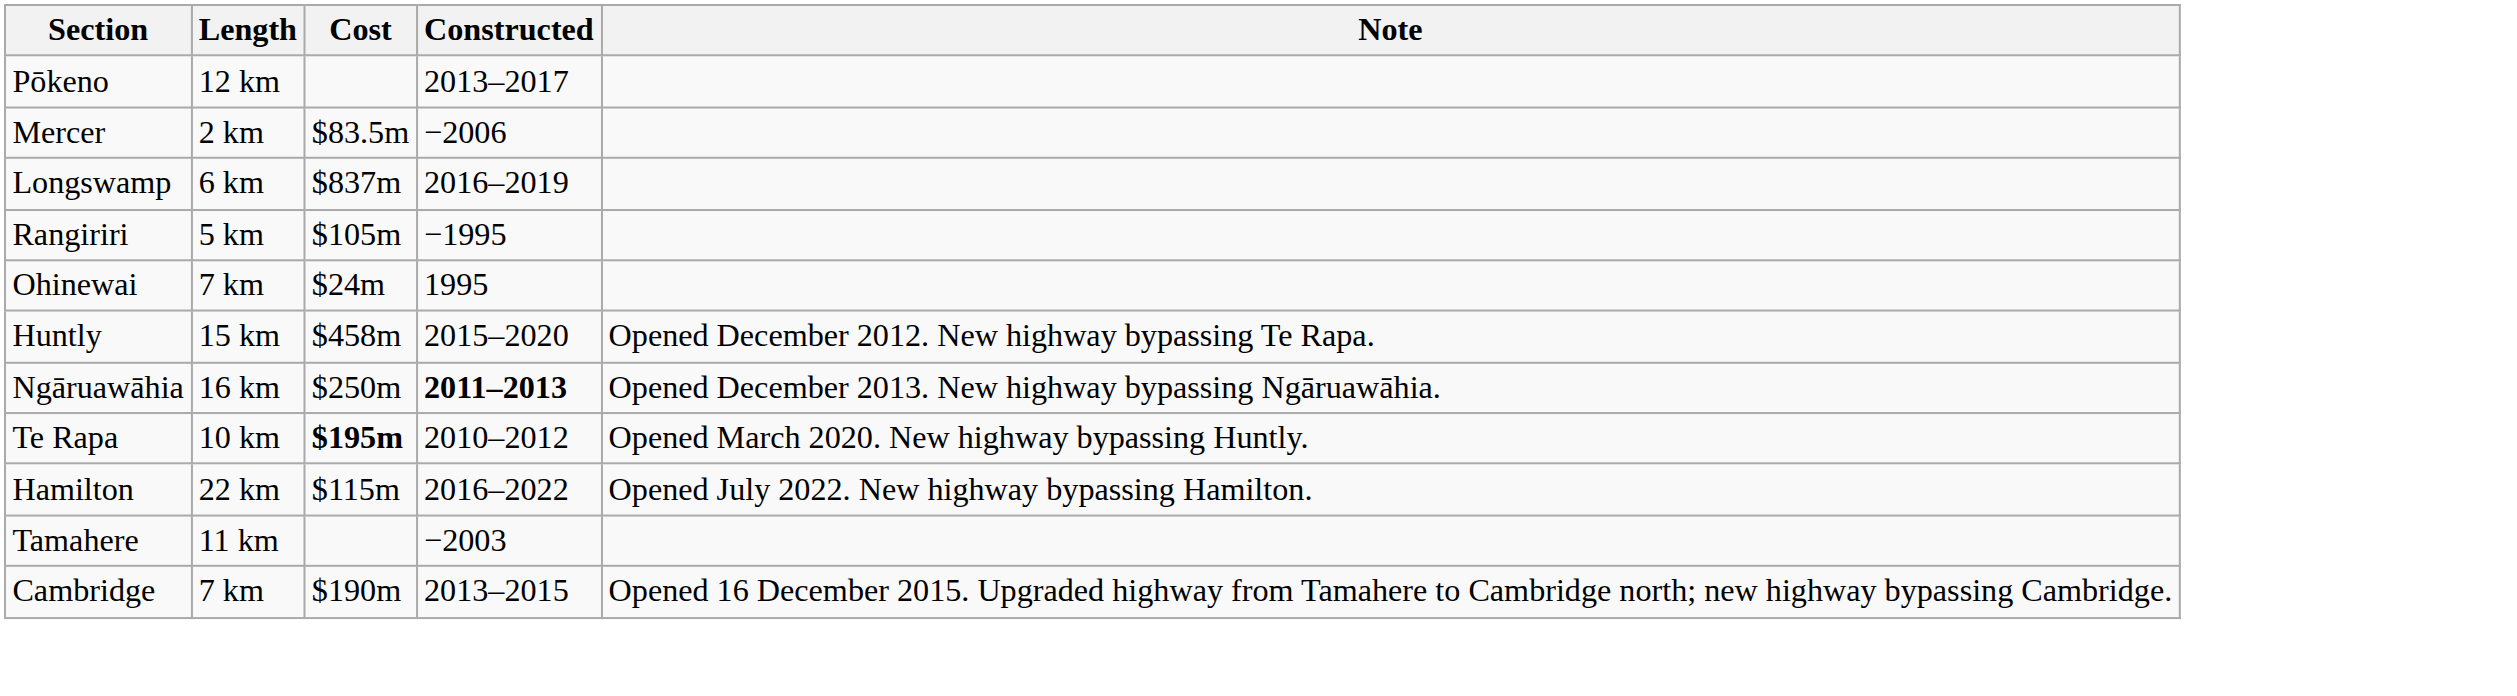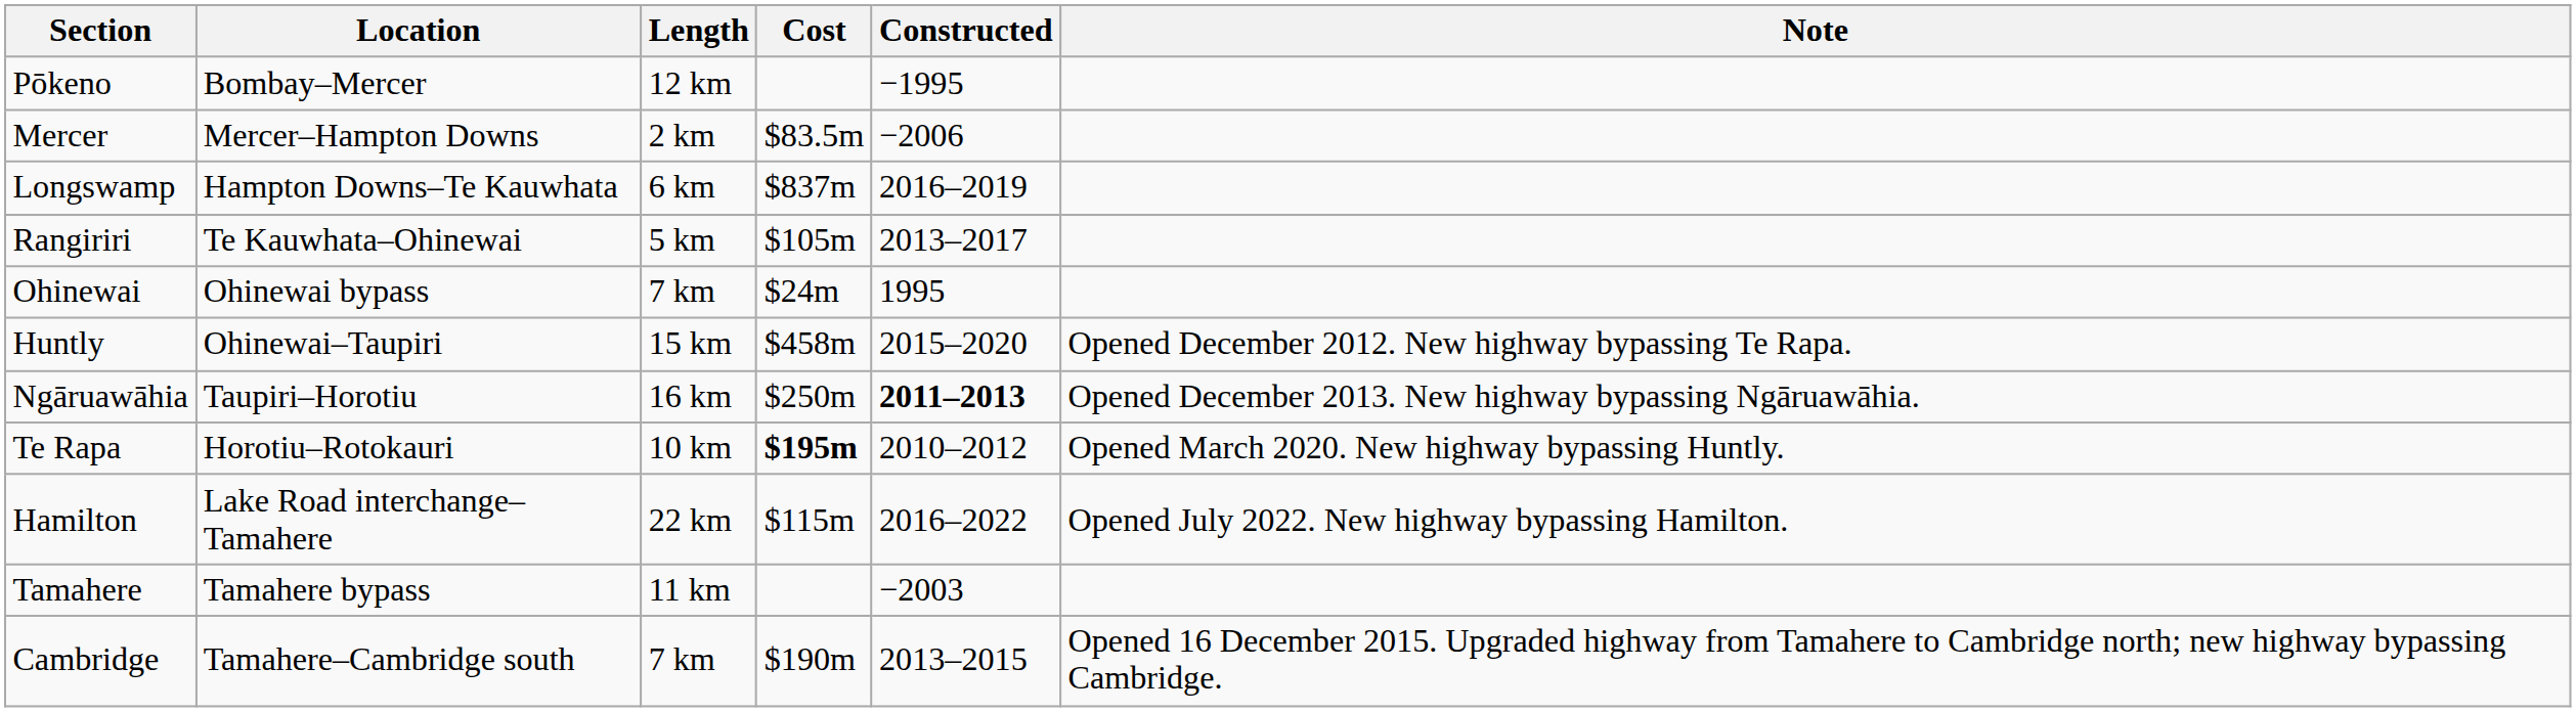+ column: Location | Bombay–Mercer | Mercer–Hampton Downs | Hampton Downs–Te Kauwhata | Te Kauwhata–Ohinewai | Ohinewai bypass | Ohinewai–Taupiri | Taupiri–Horotiu | Horotiu–Rotokauri | Lake Road interchange–Tamahere | Tamahere bypass | Tamahere–Cambridge south
Pōkeno | Constructed: 2013–2017 -> −1995
Rangiriri | Constructed: −1995 -> 2013–2017
